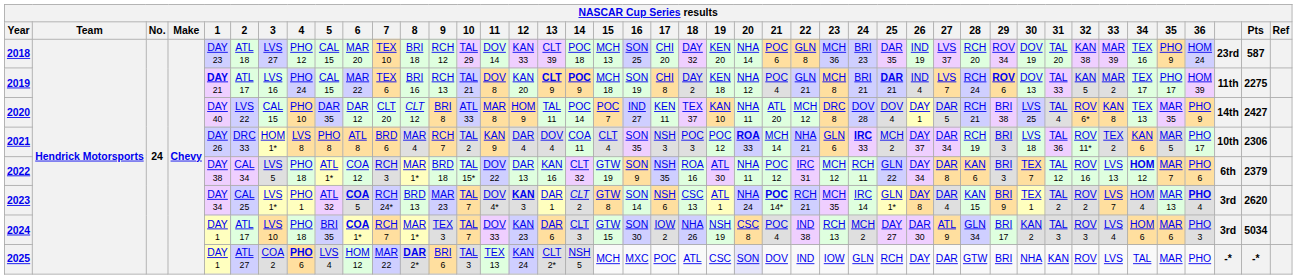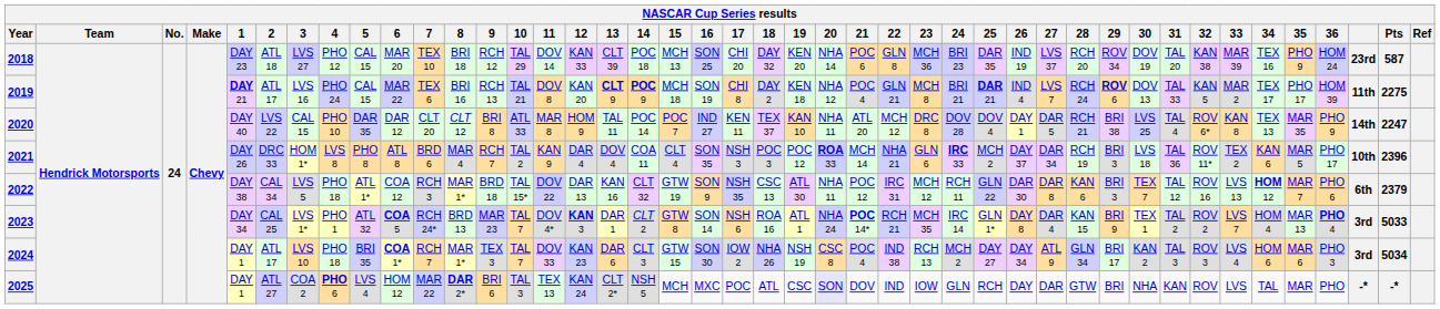2020 | Pts: 2427 -> 2247
2021 | Pts: 2306 -> 2396
2022 | 18: ROA 16 -> CSC 13
2022 | 26: DAY 34 -> DAR 30
2023 | 18: CSC 13 -> ROA 16
2023 | Pts: 2620 -> 5033
2024 | 26: DAR 30 -> DAY 34
